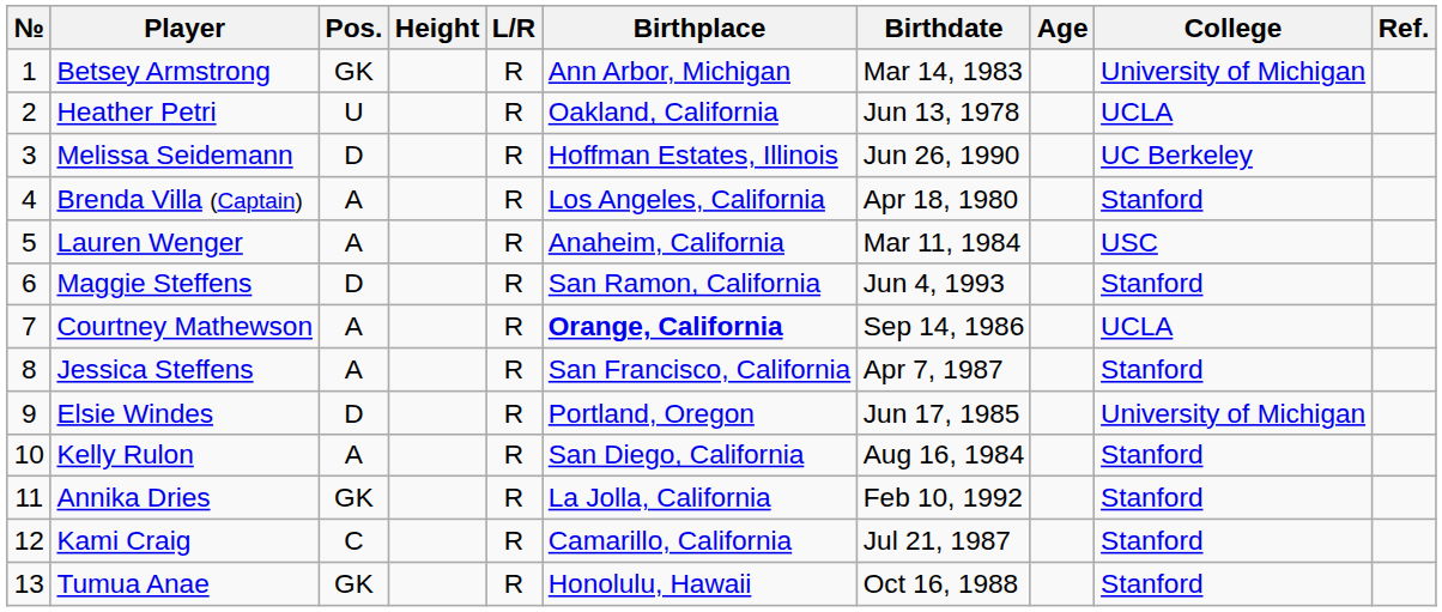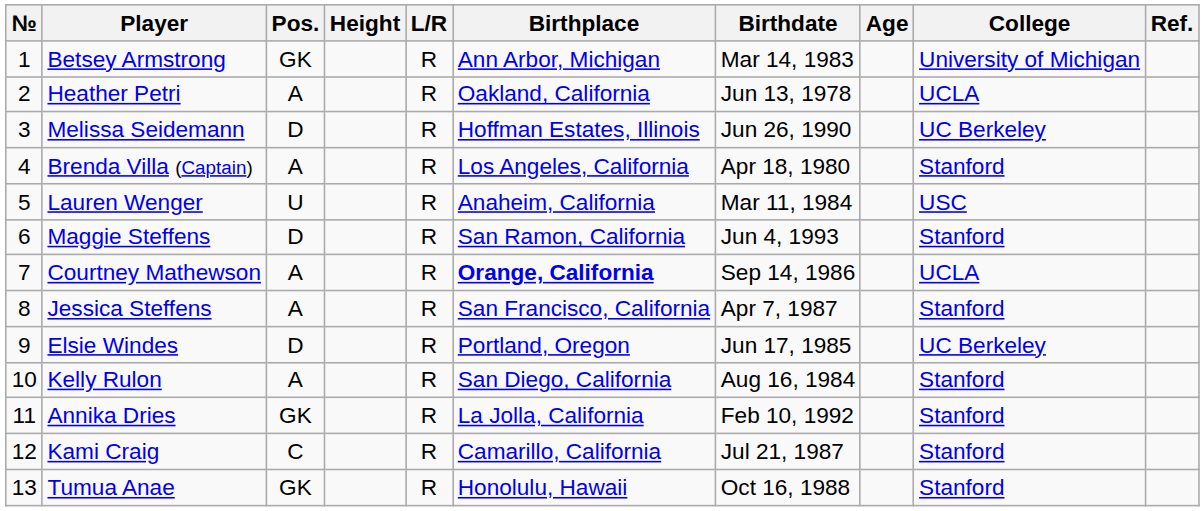Heather Petri | Pos.: U -> A
Lauren Wenger | Pos.: A -> U
Elsie Windes | College: University of Michigan -> UC Berkeley
